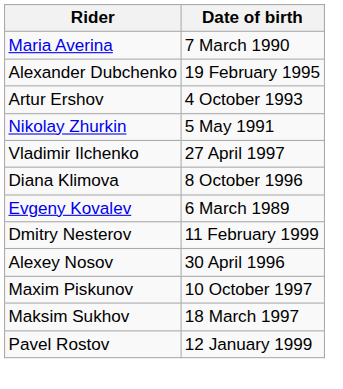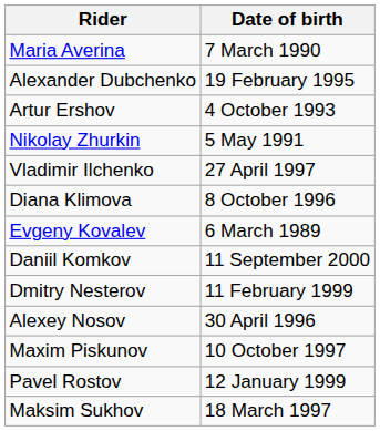+ row: Daniil Komkov | 11 September 2000
rows swapped: Pavel Rostov <-> Maksim Sukhov
